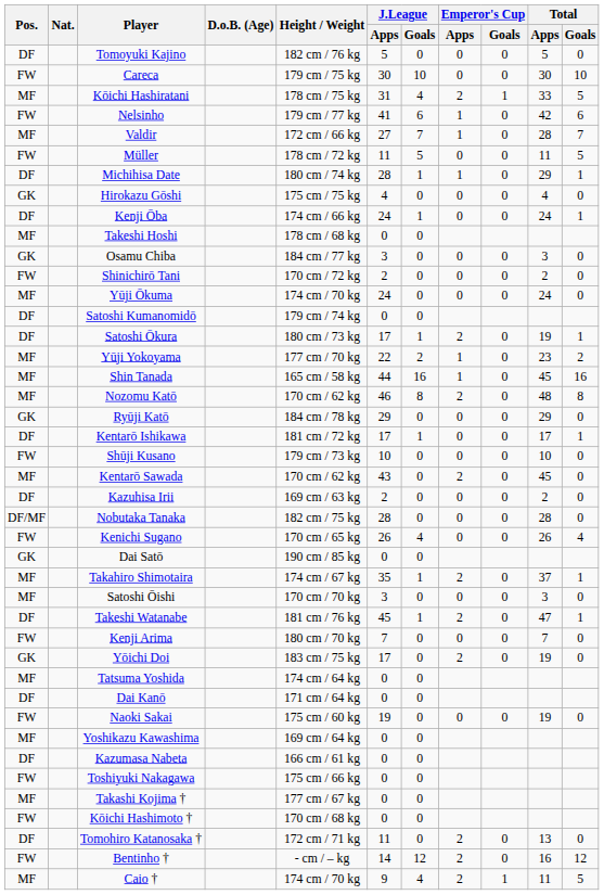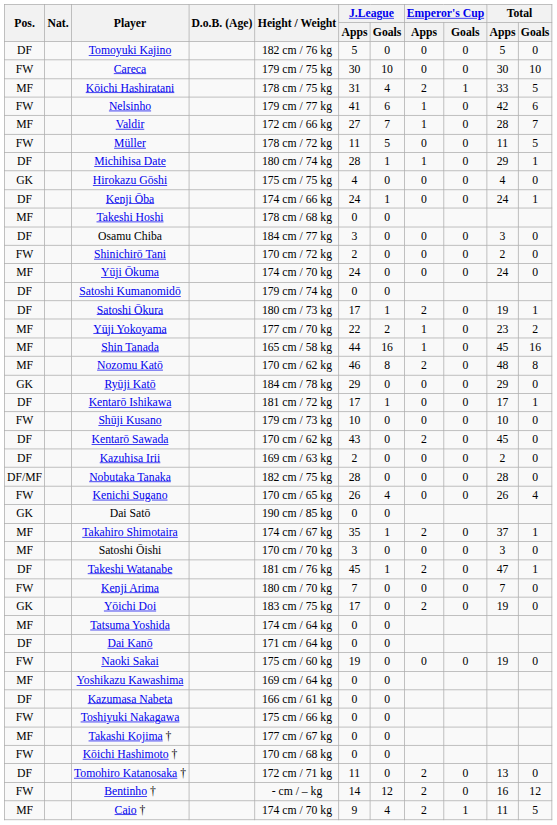Osamu Chiba | Pos.: GK -> DF
Kentarō Sawada | Pos.: MF -> DF
